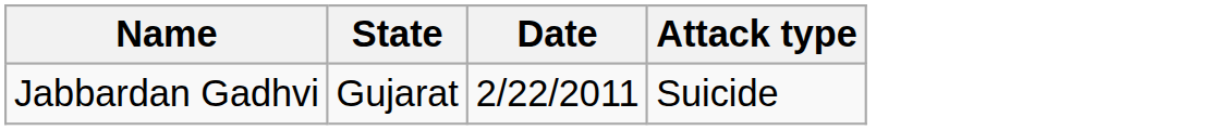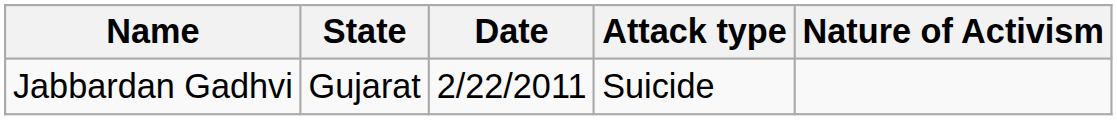+ column: Nature of Activism
